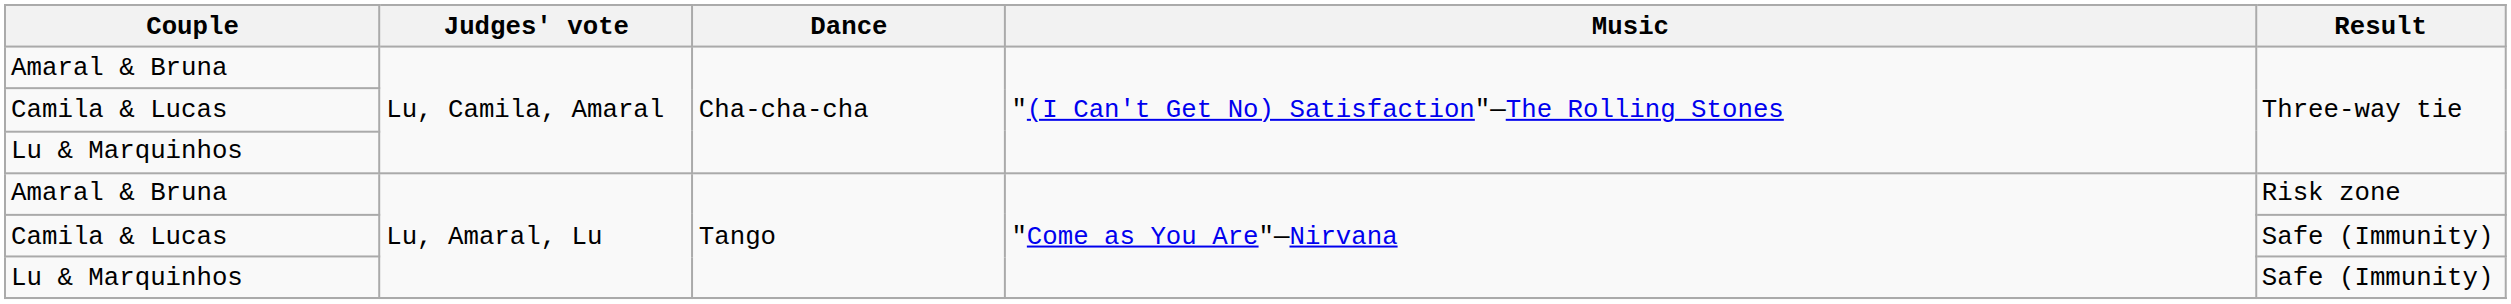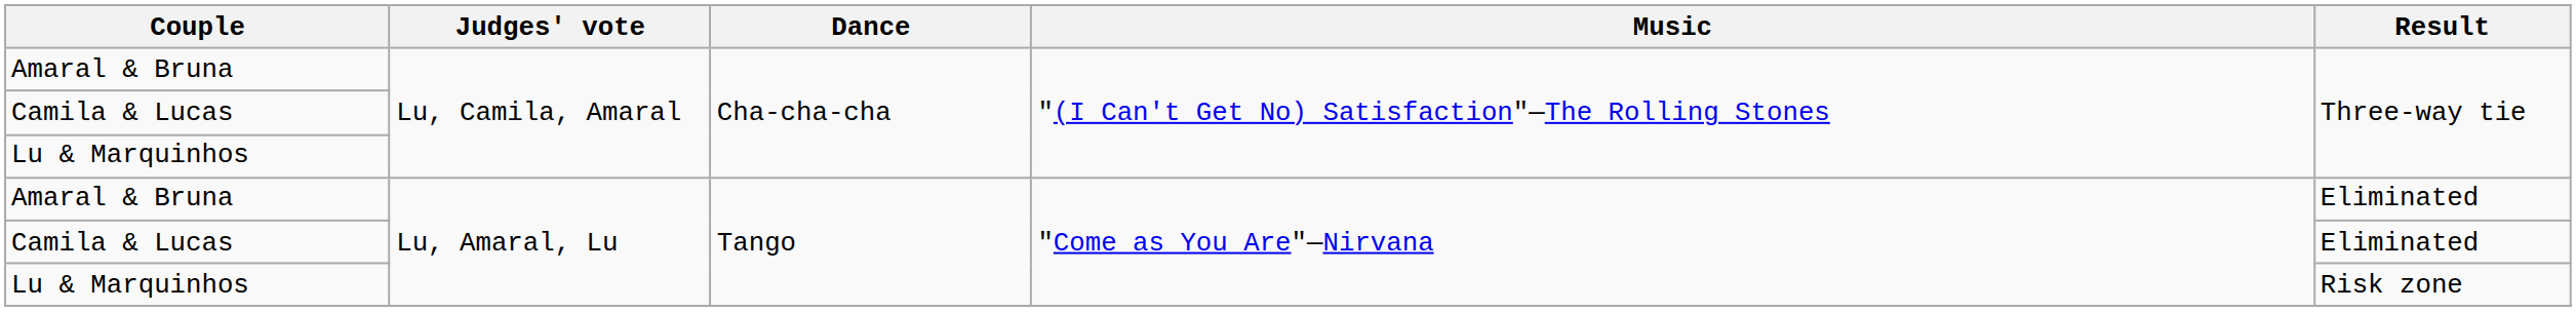Amaral & Bruna / Lu, Amaral, Lu | Result: Risk zone -> Eliminated
Camila & Lucas / Lu, Amaral, Lu | Result: Safe (Immunity) -> Eliminated
Lu & Marquinhos / Lu, Amaral, Lu | Result: Safe (Immunity) -> Risk zone
